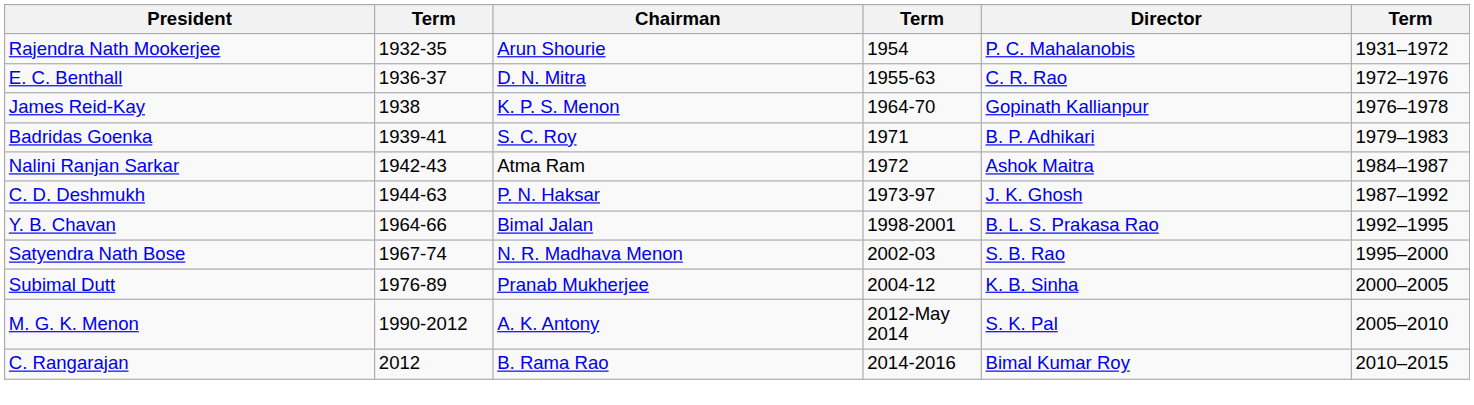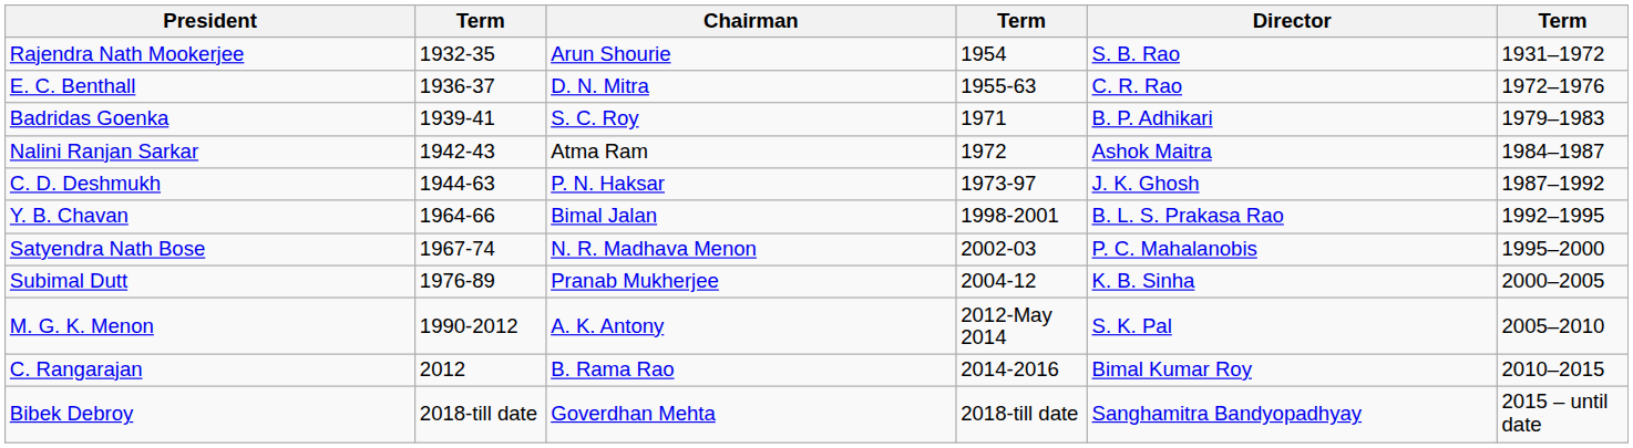Rajendra Nath Mookerjee | Director: P. C. Mahalanobis -> S. B. Rao
- row: James Reid-Kay | 1938 | K. P. S. Menon | 1964-70 | Gopinath Kallianpur | 1976–1978
Satyendra Nath Bose | Director: S. B. Rao -> P. C. Mahalanobis
+ row: Bibek Debroy | 2018-till date | Goverdhan Mehta | 2018-till date | Sanghamitra Bandyopadhyay | 2015 – until date
